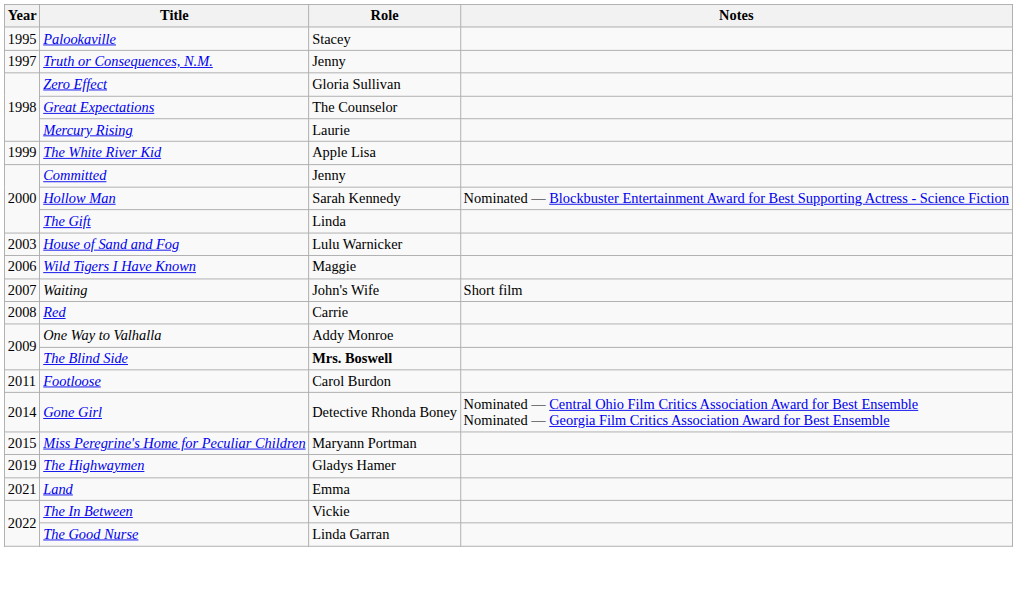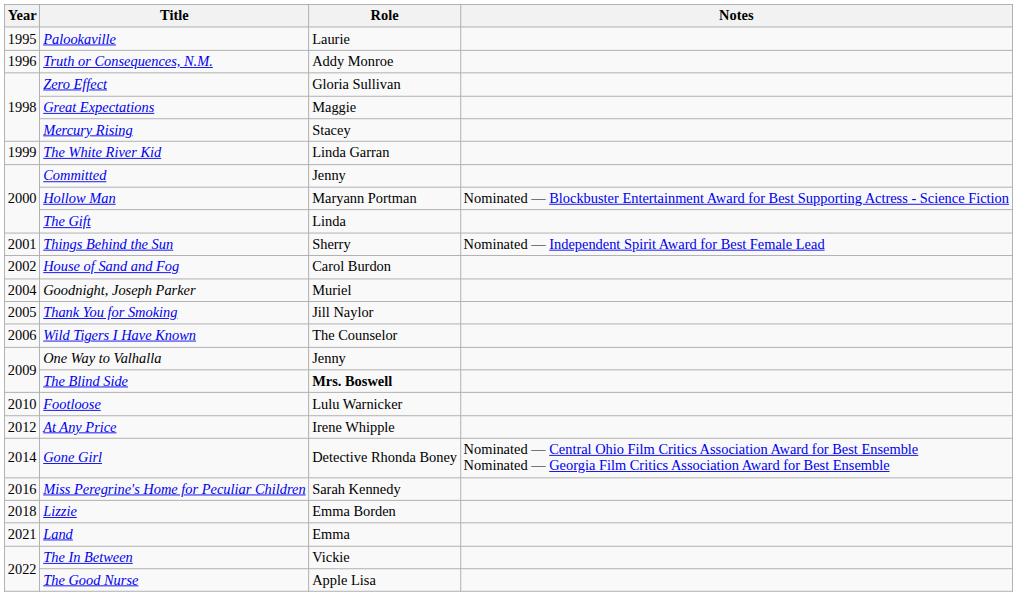Palookaville | Role: Stacey -> Laurie
Truth or Consequences, N.M. | Year: 1997 -> 1996
Truth or Consequences, N.M. | Role: Jenny -> Addy Monroe
Great Expectations | Role: The Counselor -> Maggie
Mercury Rising | Role: Laurie -> Stacey
The White River Kid | Role: Apple Lisa -> Linda Garran
Hollow Man | Role: Sarah Kennedy -> Maryann Portman
+ row: 2001 | Things Behind the Sun | Sherry | Nominated — Independent Spirit Award for Best Female Lead
House of Sand and Fog | Year: 2003 -> 2002
House of Sand and Fog | Role: Lulu Warnicker -> Carol Burdon
+ row: 2004 | Goodnight, Joseph Parker | Muriel
+ row: 2005 | Thank You for Smoking | Jill Naylor
Wild Tigers I Have Known | Role: Maggie -> The Counselor
- row: 2007 | Waiting | John's Wife | Short film
- row: 2008 | Red | Carrie
One Way to Valhalla | Role: Addy Monroe -> Jenny
Footloose | Year: 2011 -> 2010
Footloose | Role: Carol Burdon -> Lulu Warnicker
+ row: 2012 | At Any Price | Irene Whipple
Miss Peregrine's Home for Peculiar Children | Year: 2015 -> 2016
Miss Peregrine's Home for Peculiar Children | Role: Maryann Portman -> Sarah Kennedy
+ row: 2018 | Lizzie | Emma Borden
- row: 2019 | The Highwaymen | Gladys Hamer
The Good Nurse | Role: Linda Garran -> Apple Lisa
